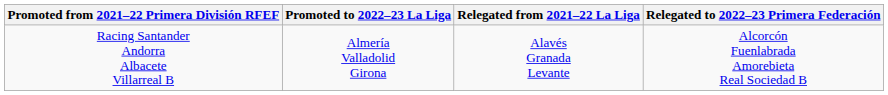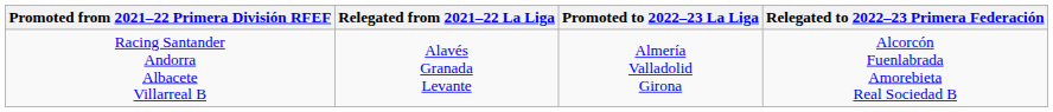columns swapped: Relegated from 2021–22 La Liga <-> Promoted to 2022–23 La Liga
